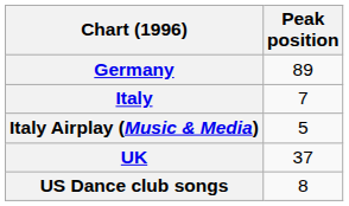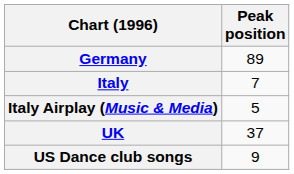US Dance club songs | Peak position: 8 -> 9
